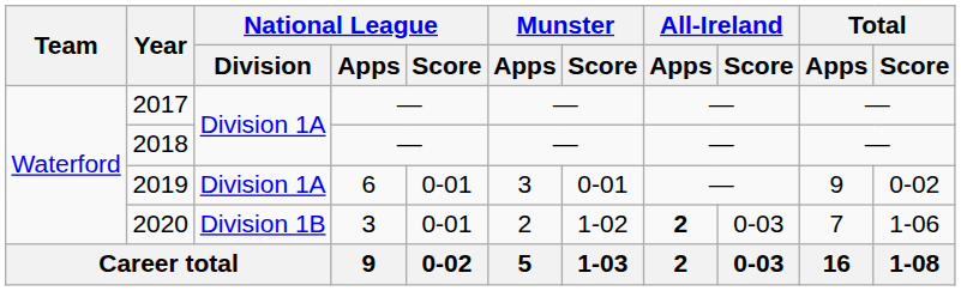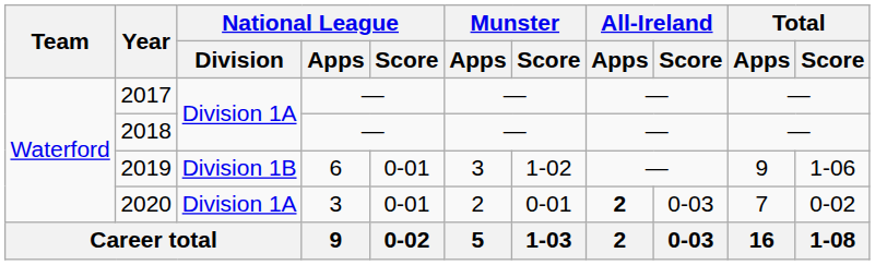2019 | National League / Division: Division 1A -> Division 1B
2019 | Munster / Score: 0-01 -> 1-02
2019 | Total / Score: 0-02 -> 1-06
2020 | National League / Division: Division 1B -> Division 1A
2020 | Munster / Score: 1-02 -> 0-01
2020 | Total / Score: 1-06 -> 0-02
